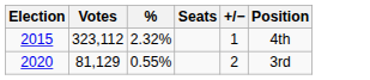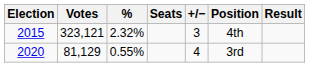+ column: Result
2015 | Votes: 323,112 -> 323,121
2015 | +/−: 1 -> 3
2020 | +/−: 2 -> 4
